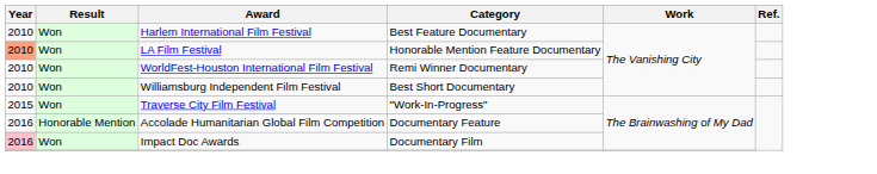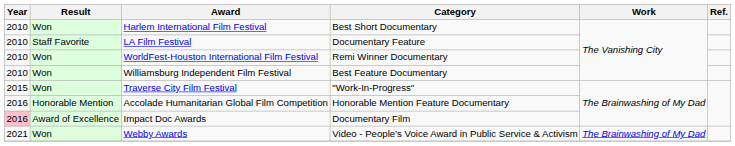Harlem International Film Festival | Category: Best Feature Documentary -> Best Short Documentary
LA Film Festival | Year: lightsalmon background -> no background
LA Film Festival | Result: Won -> Staff Favorite
LA Film Festival | Category: Honorable Mention Feature Documentary -> Documentary Feature
Williamsburg Independent Film Festival | Category: Best Short Documentary -> Best Feature Documentary
Accolade Humanitarian Global Film Competition | Category: Documentary Feature -> Honorable Mention Feature Documentary
Impact Doc Awards | Result: Won -> Award of Excellence
+ row: 2021 | Won | Webby Awards | Video - People’s Voice Award in Public Service & Activism | The Brainwashing of My Dad
